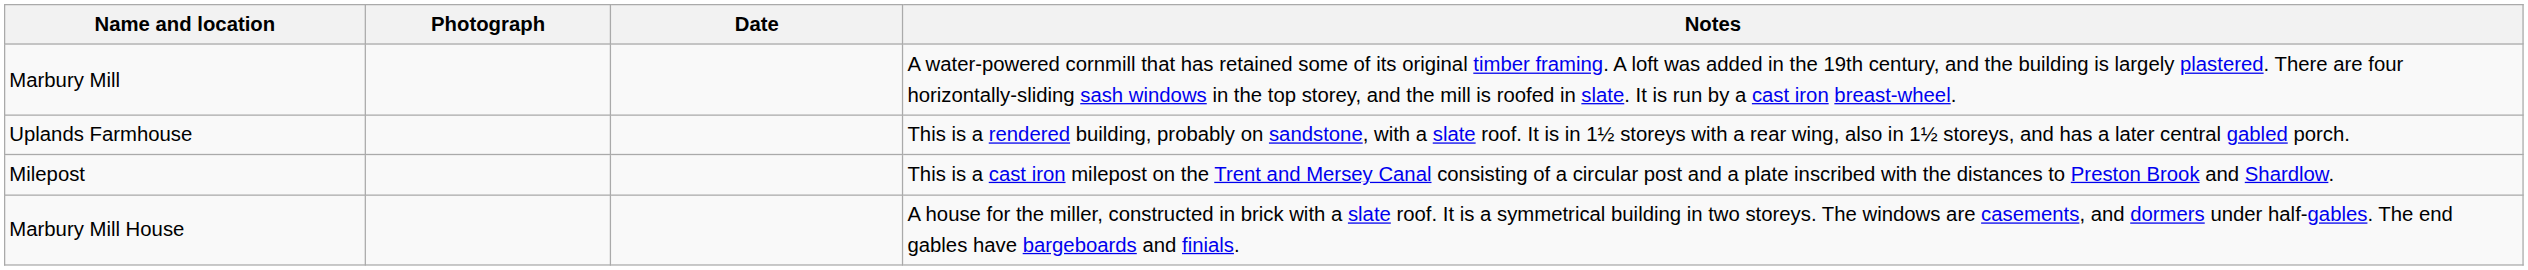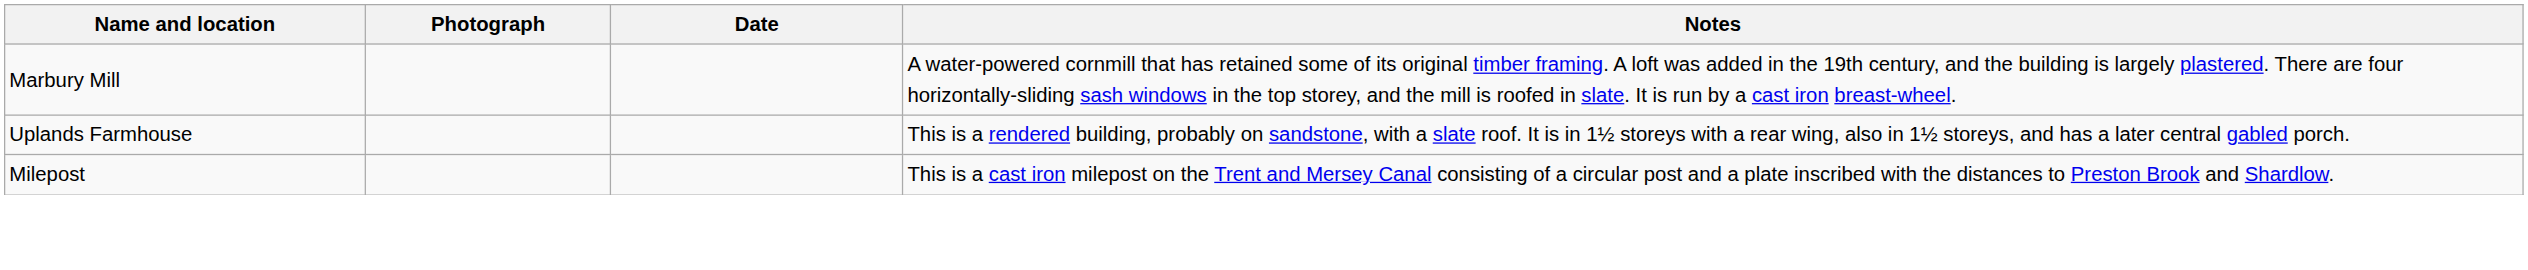- row: Marbury Mill House | A house for the miller, constructed in brick with a slate roof. It is a symmetrical building in two storeys. The windows are casements, and dormers under half-gables. The end gables have bargeboards and finials.
